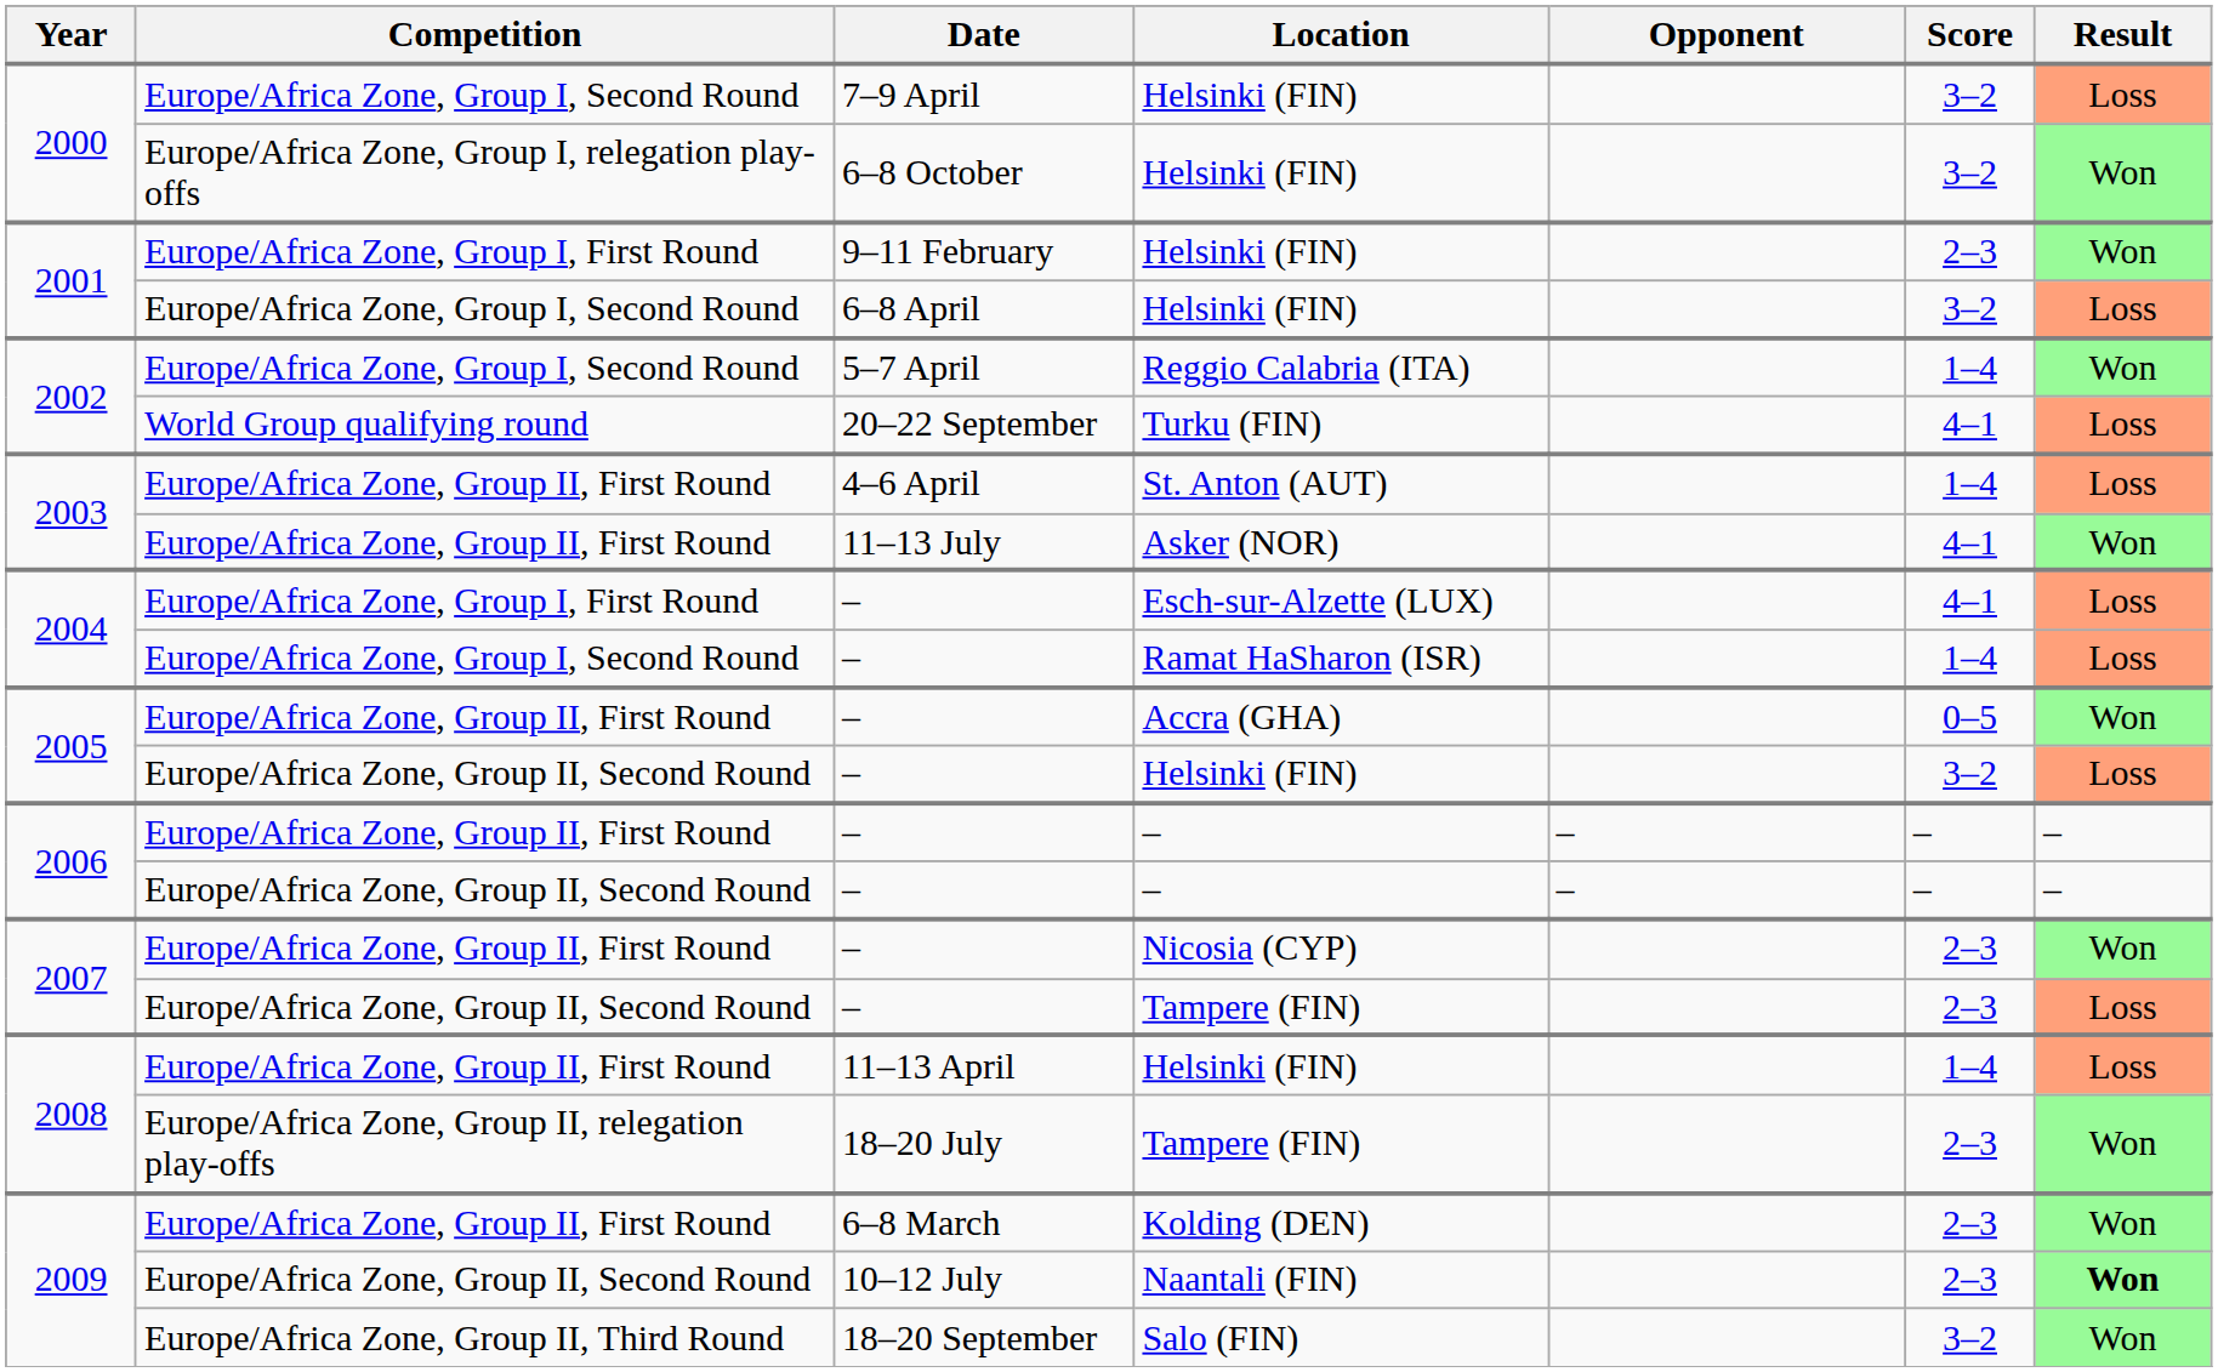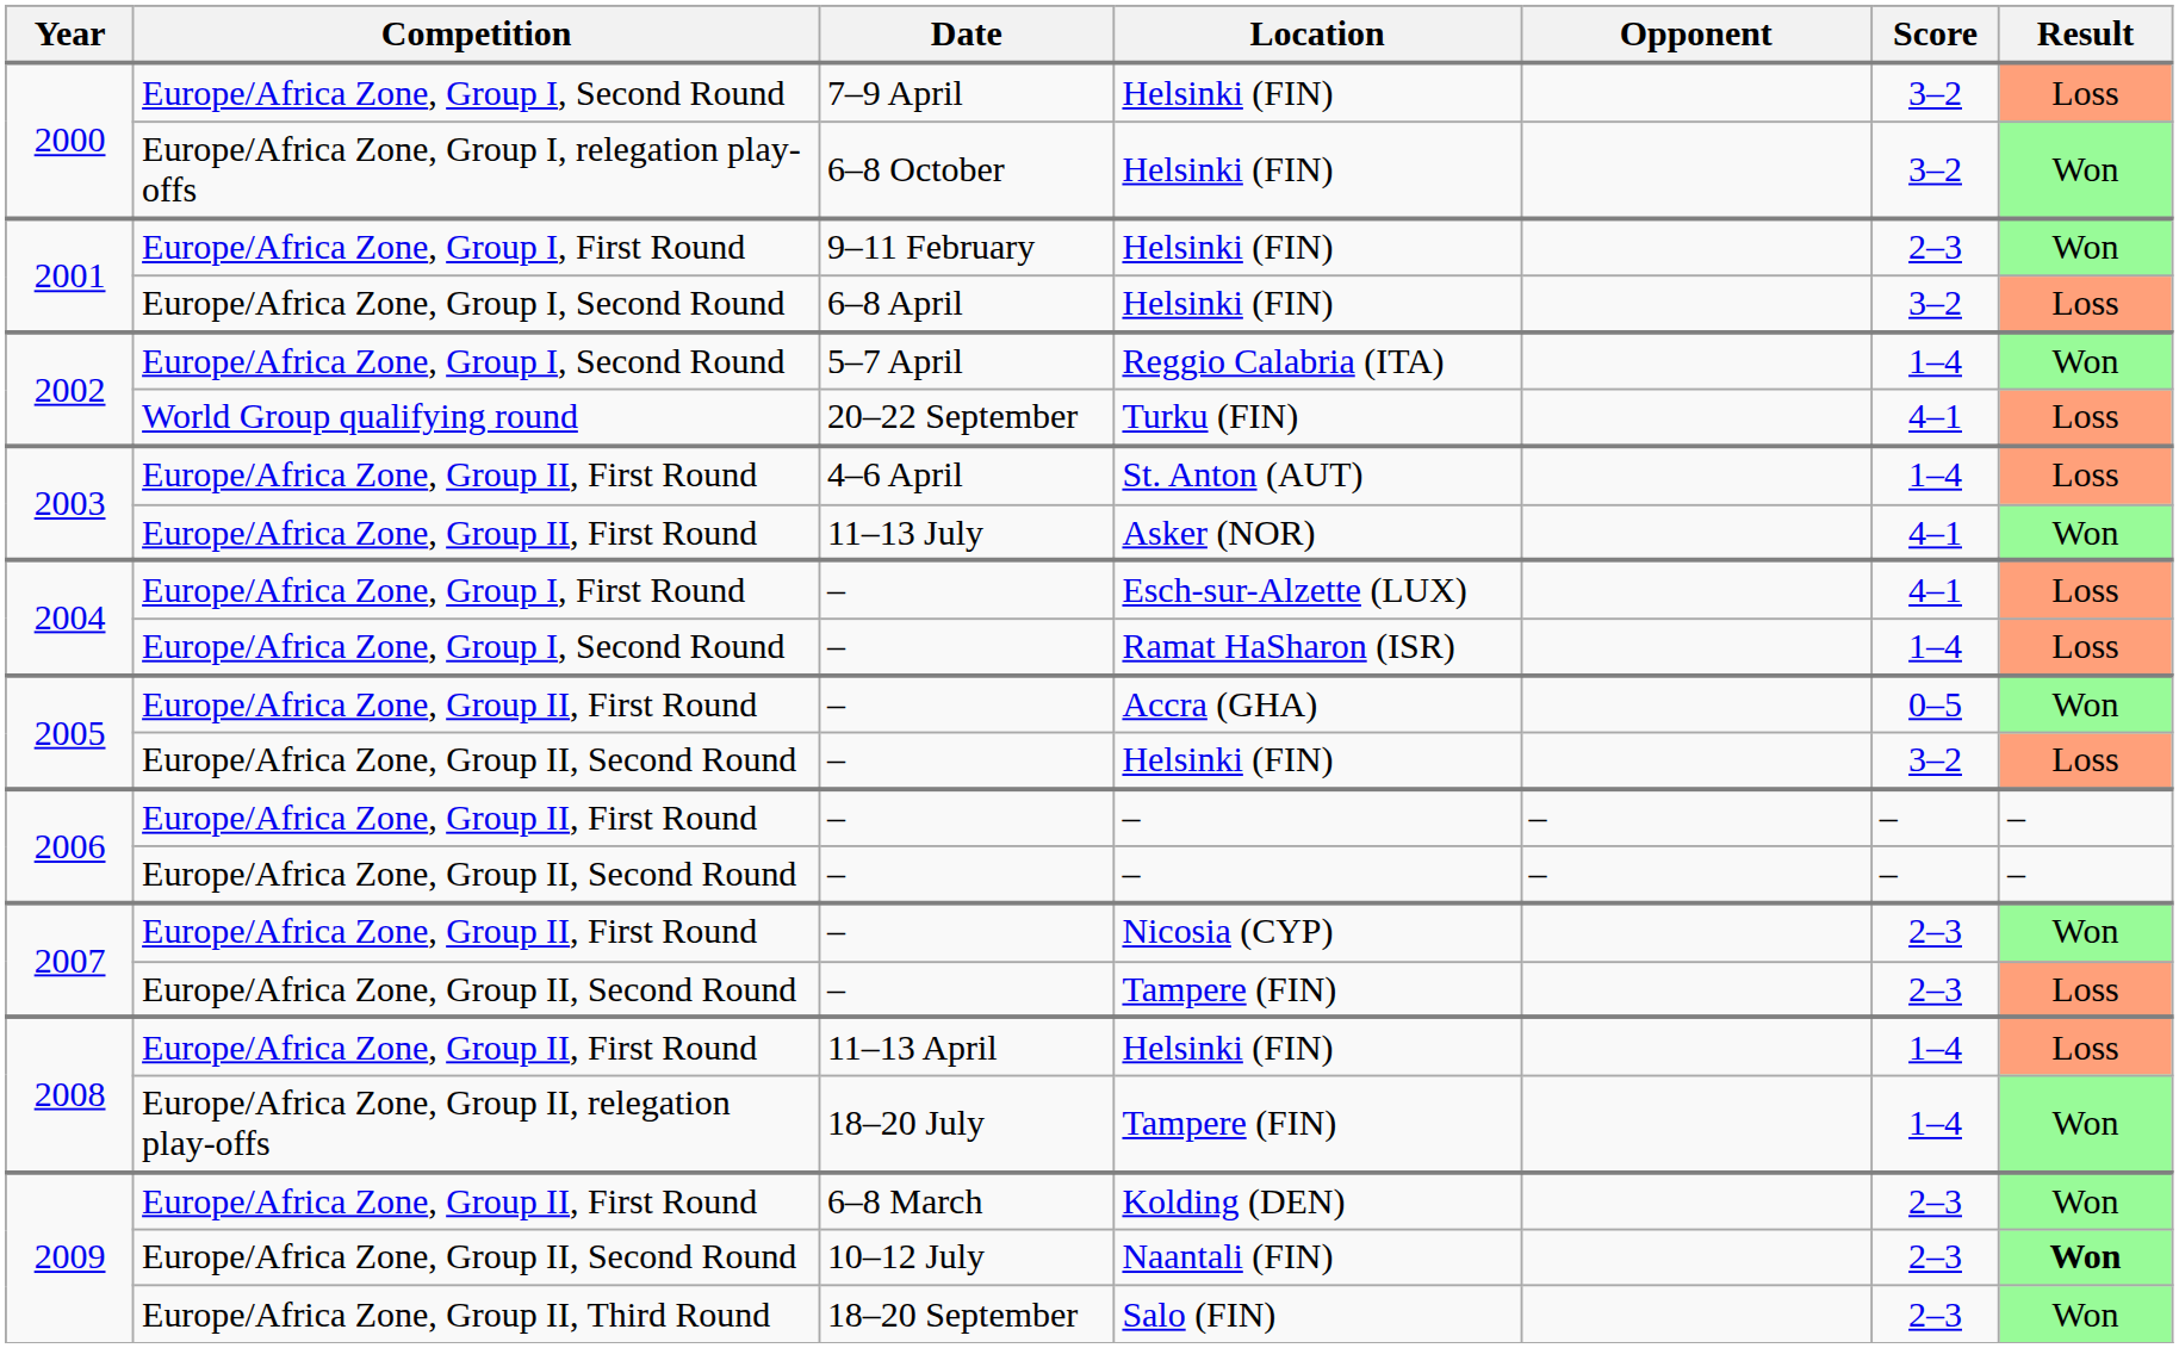18–20 July | Score: 2–3 -> 1–4
18–20 September | Score: 3–2 -> 2–3
